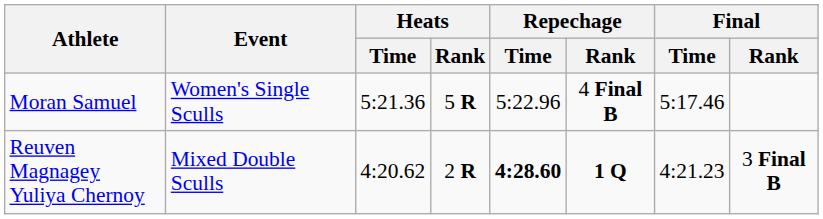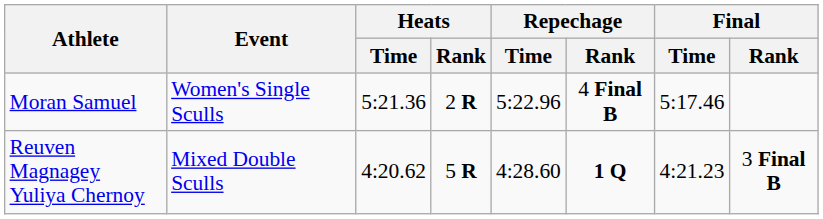Moran Samuel | Heats / Rank: 5 R -> 2 R
Reuven Magnagey Yuliya Chernoy | Heats / Rank: 2 R -> 5 R
Reuven Magnagey Yuliya Chernoy | Repechage / Time: bold -> normal
